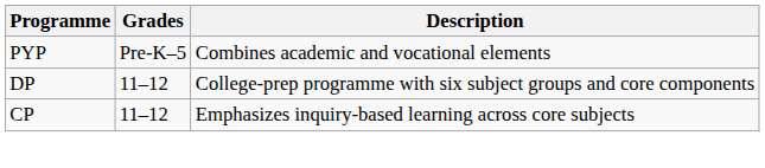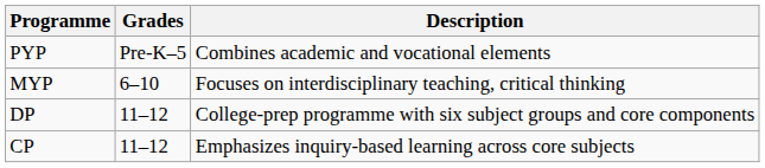+ row: MYP | 6–10 | Focuses on interdisciplinary teaching, critical thinking
